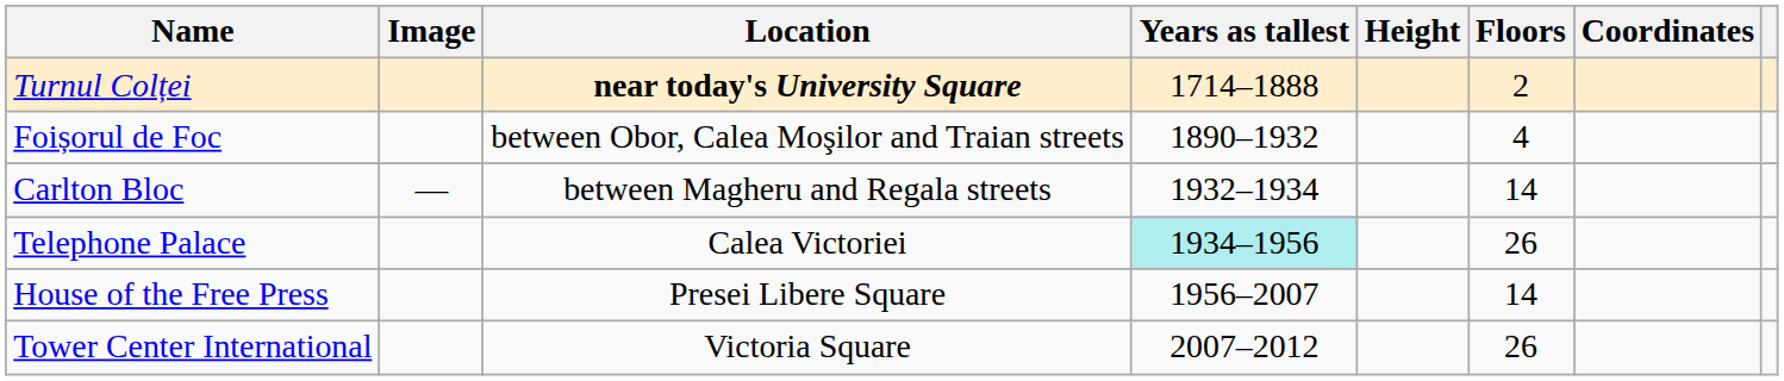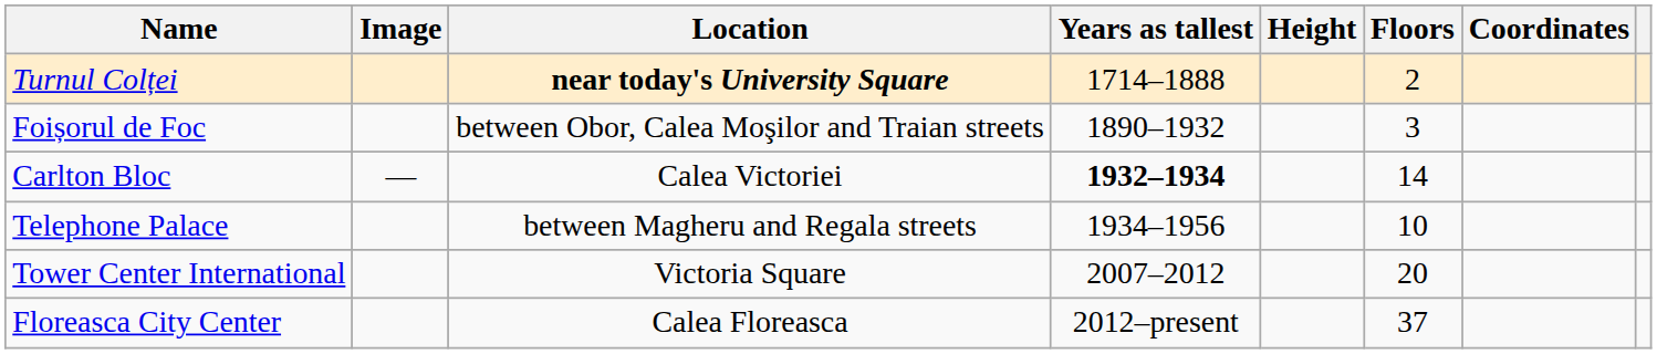Foișorul de Foc | Floors: 4 -> 3
Carlton Bloc | Location: between Magheru and Regala streets -> Calea Victoriei
Carlton Bloc | Years as tallest: normal -> bold
Telephone Palace | Location: Calea Victoriei -> between Magheru and Regala streets
Telephone Palace | Years as tallest: paleturquoise background -> no background
Telephone Palace | Floors: 26 -> 10
- row: House of the Free Press | Presei Libere Square | 1956–2007 | 14
Tower Center International | Floors: 26 -> 20
+ row: Floreasca City Center | Calea Floreasca | 2012–present | 37
